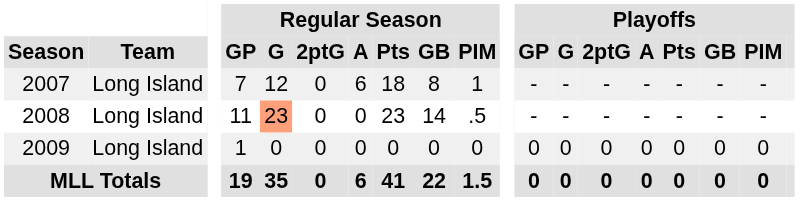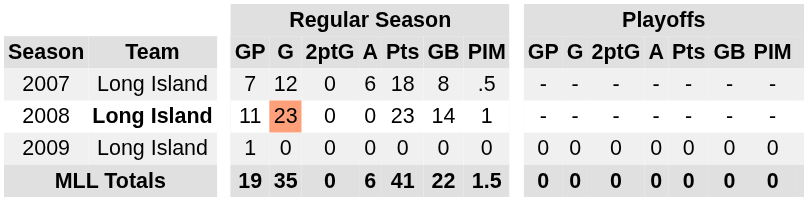2007 | Regular Season / PIM: 1 -> .5
2008 | Team: normal -> bold
2008 | Regular Season / PIM: .5 -> 1
